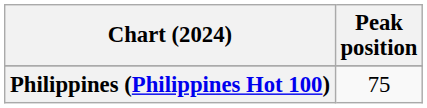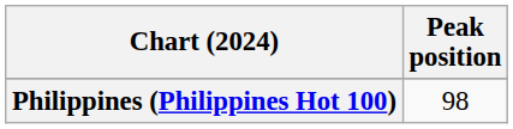Philippines (Philippines Hot 100) | Peak position: 75 -> 98
